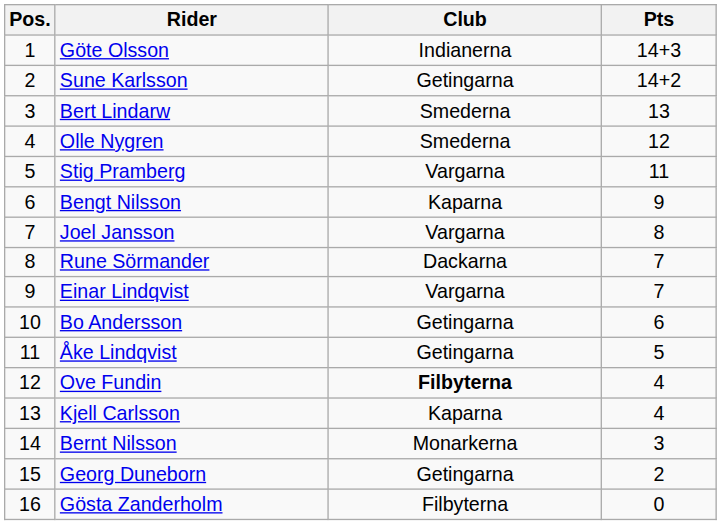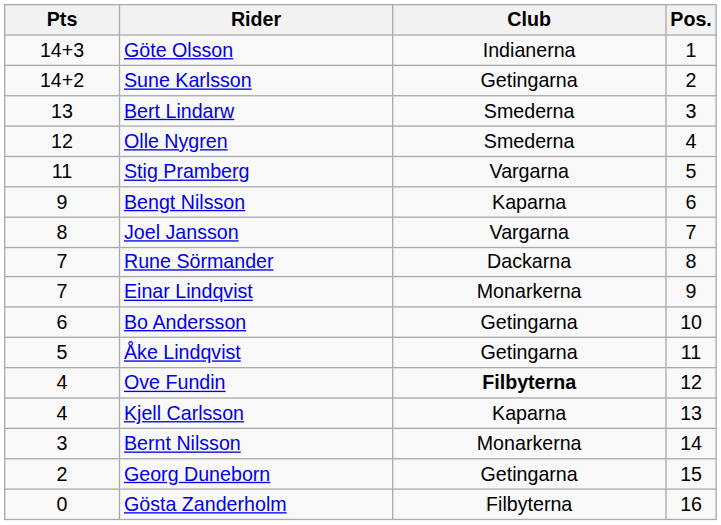columns swapped: Pos. <-> Pts
Einar Lindqvist | Club: Vargarna -> Monarkerna
